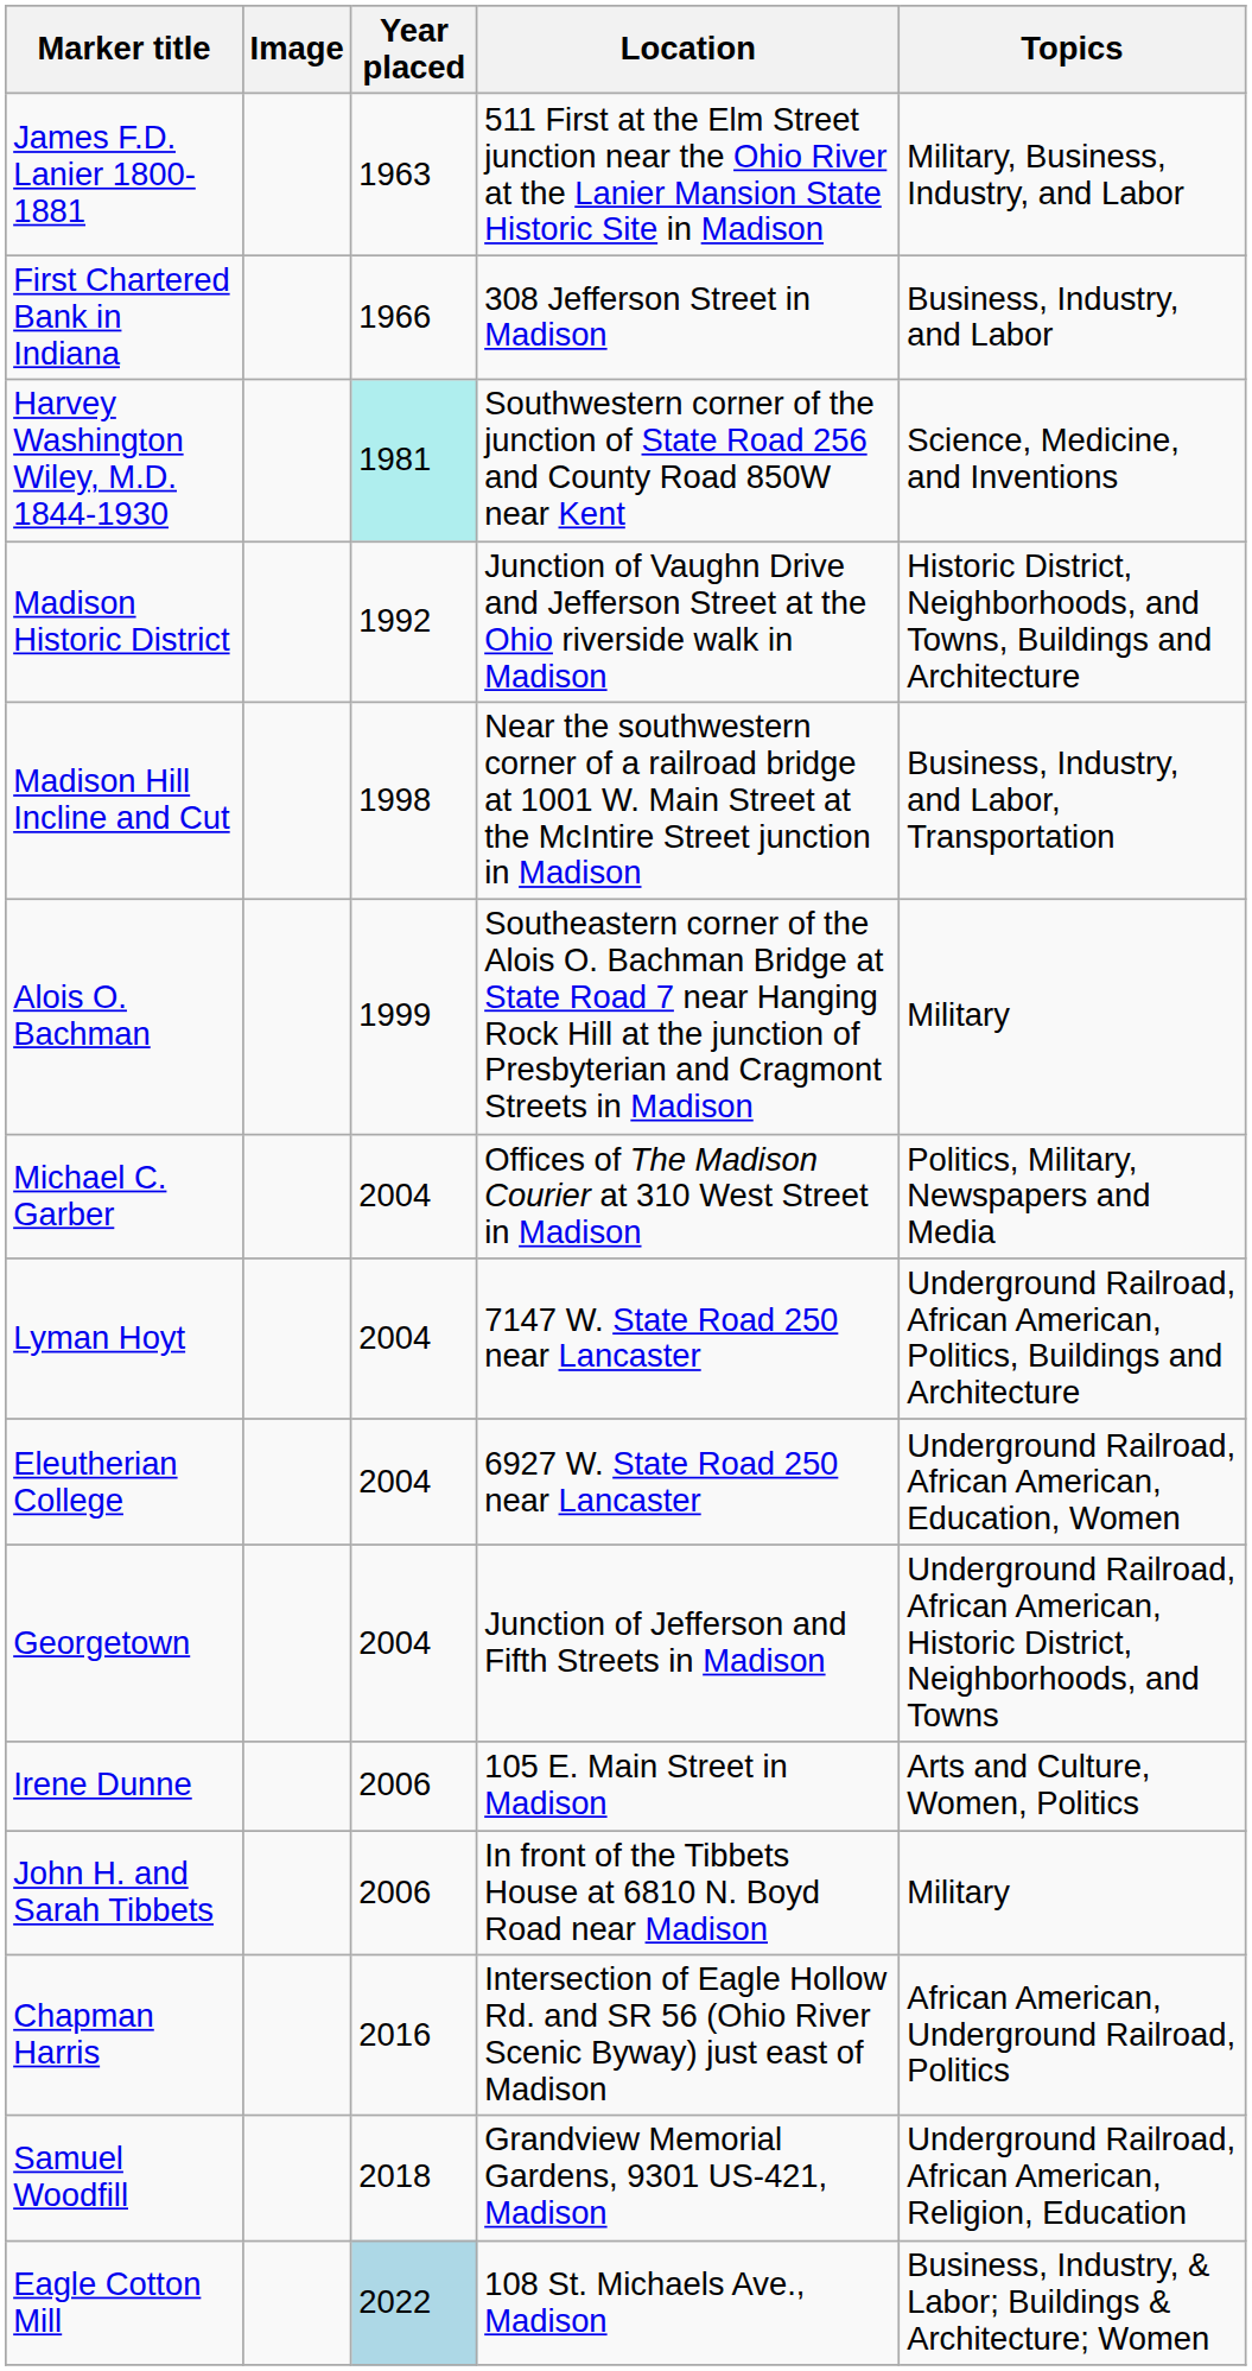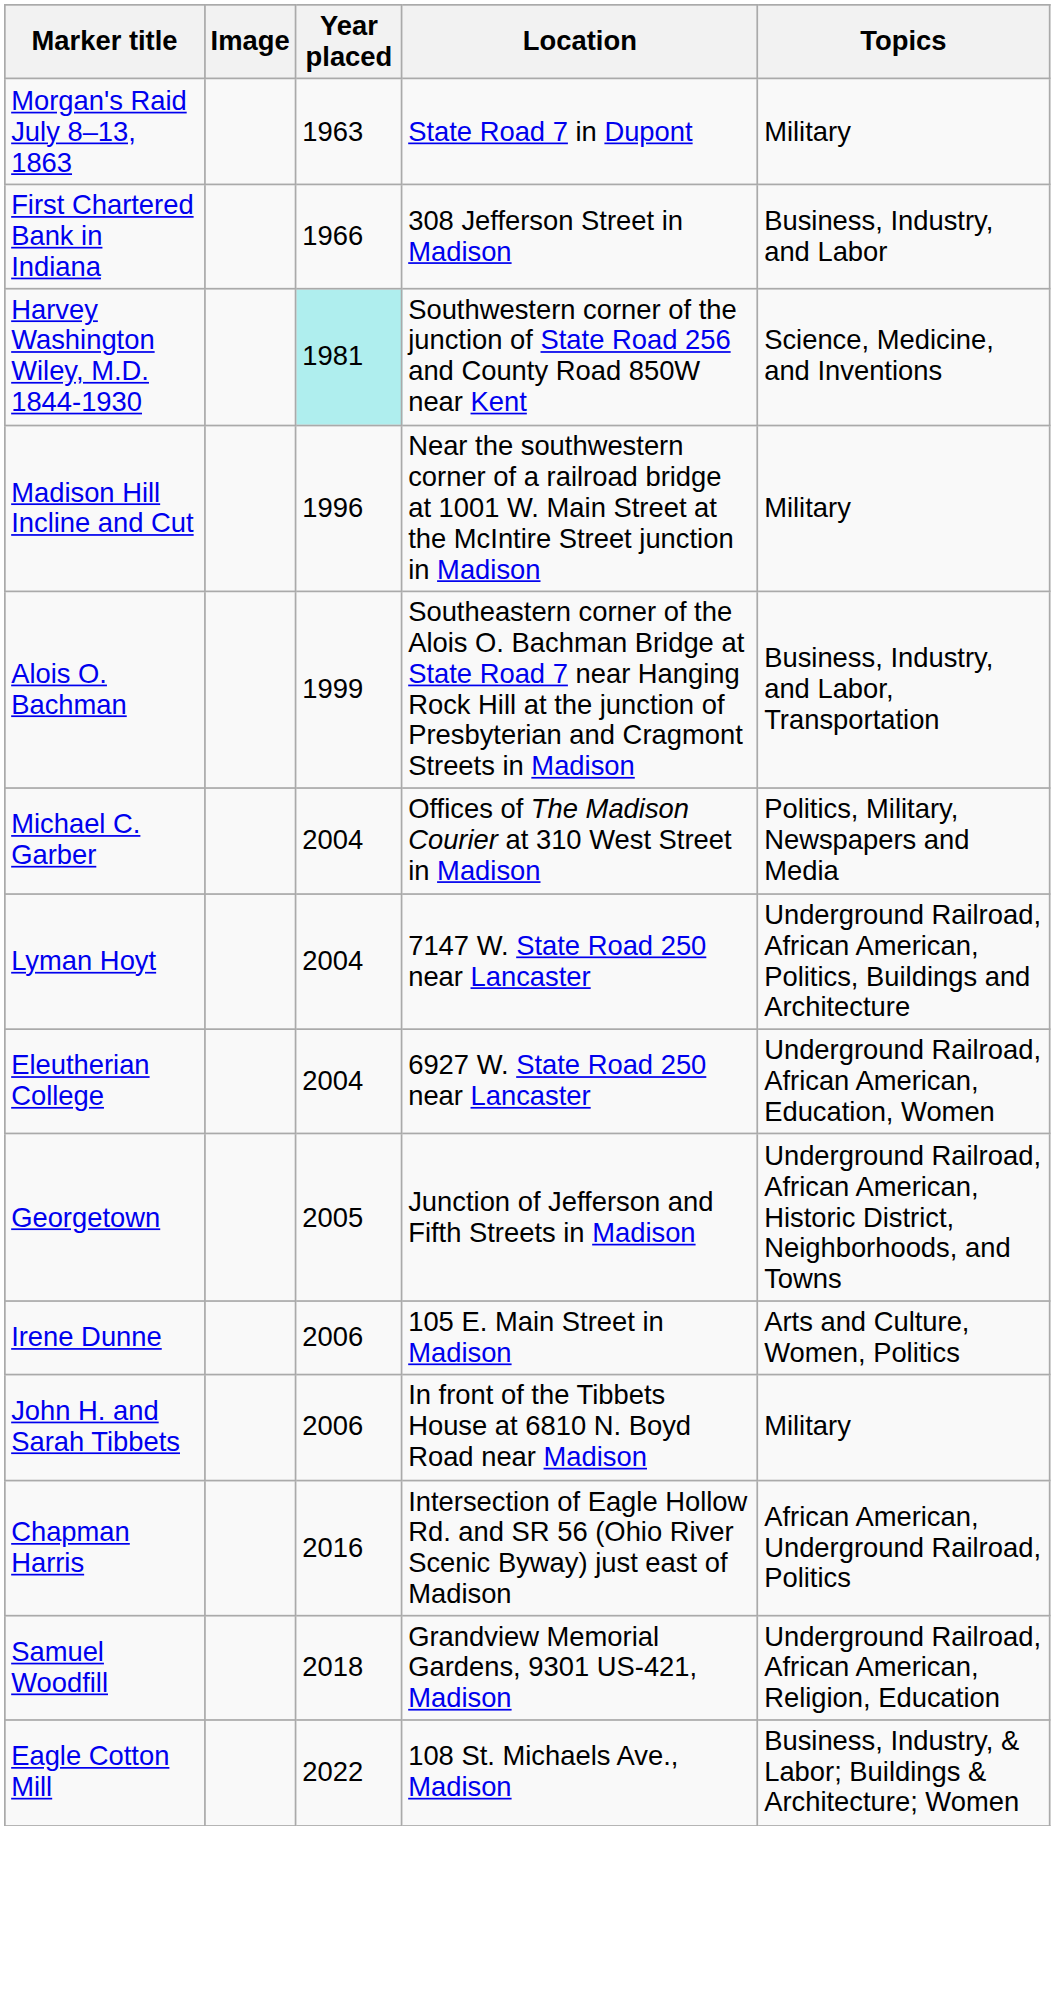+ row: Morgan's Raid July 8–13, 1863 | 1963 | State Road 7 in Dupont | Military
- row: James F.D. Lanier 1800-1881 | 1963 | 511 First at the Elm Street junction near the Ohio River at the Lanier Mansion State Historic Site in Madison | Military, Business, Industry, and Labor
- row: Madison Historic District | 1992 | Junction of Vaughn Drive and Jefferson Street at the Ohio riverside walk in Madison | Historic District, Neighborhoods, and Towns, Buildings and Architecture
Madison Hill Incline and Cut | Year placed: 1998 -> 1996
Madison Hill Incline and Cut | Topics: Business, Industry, and Labor, Transportation -> Military
Alois O. Bachman | Topics: Military -> Business, Industry, and Labor, Transportation
Georgetown | Year placed: 2004 -> 2005
Eagle Cotton Mill | Year placed: lightblue background -> no background
